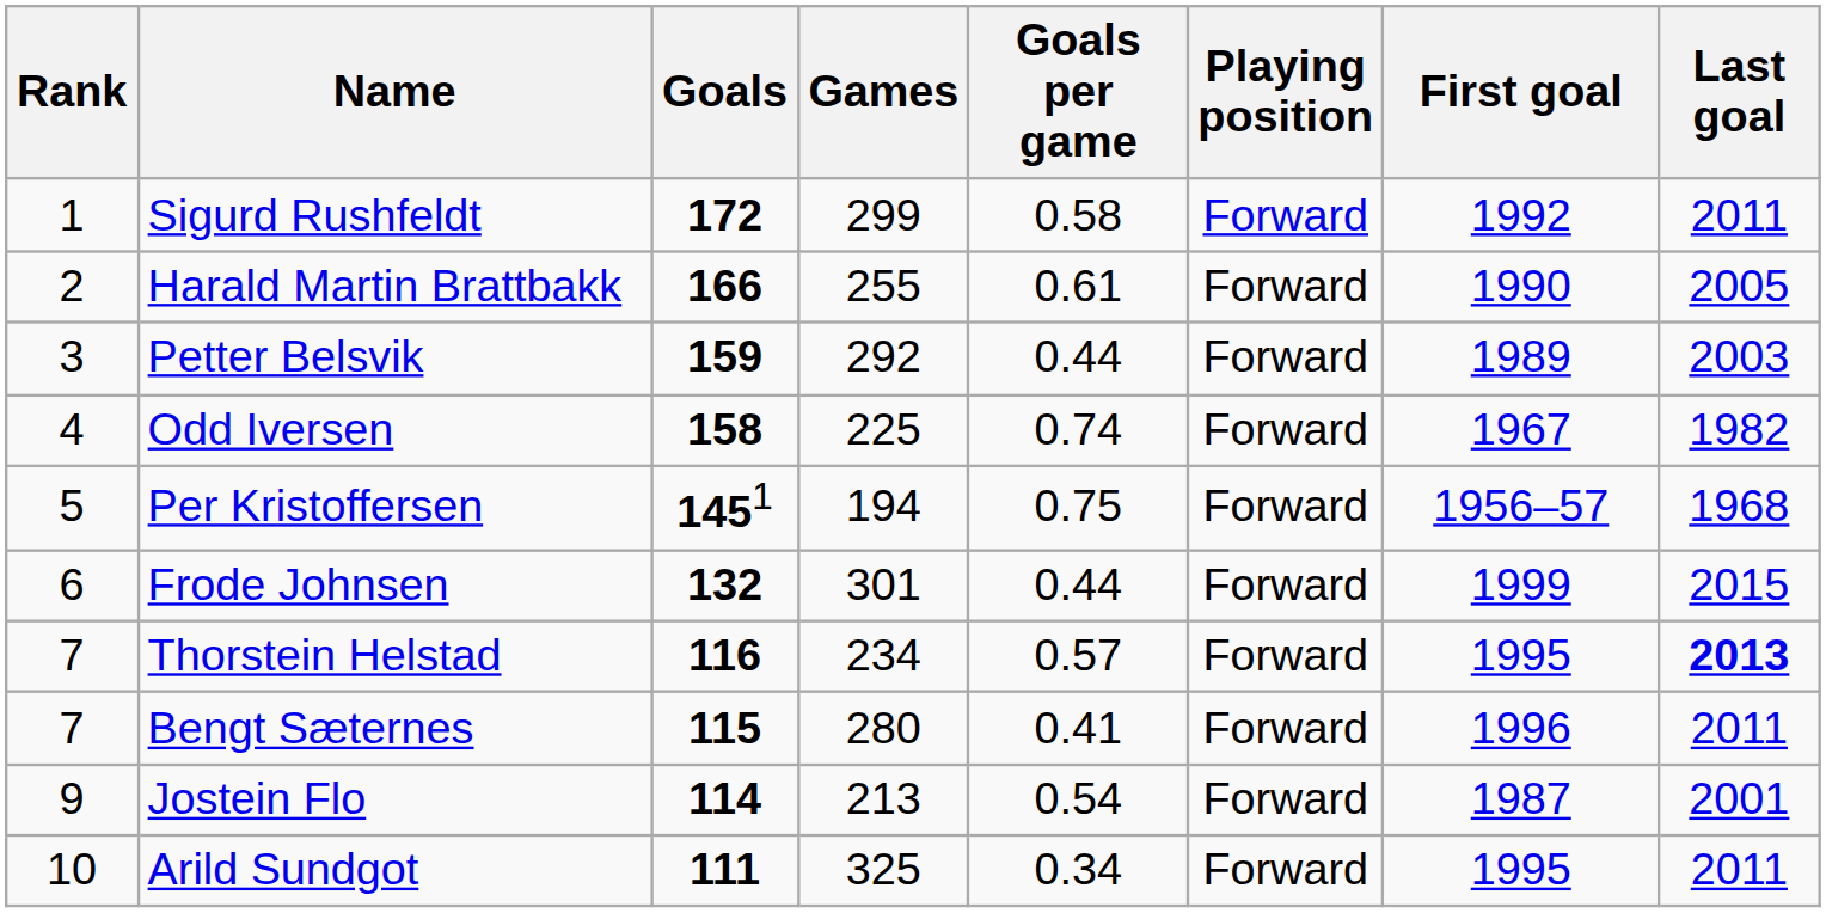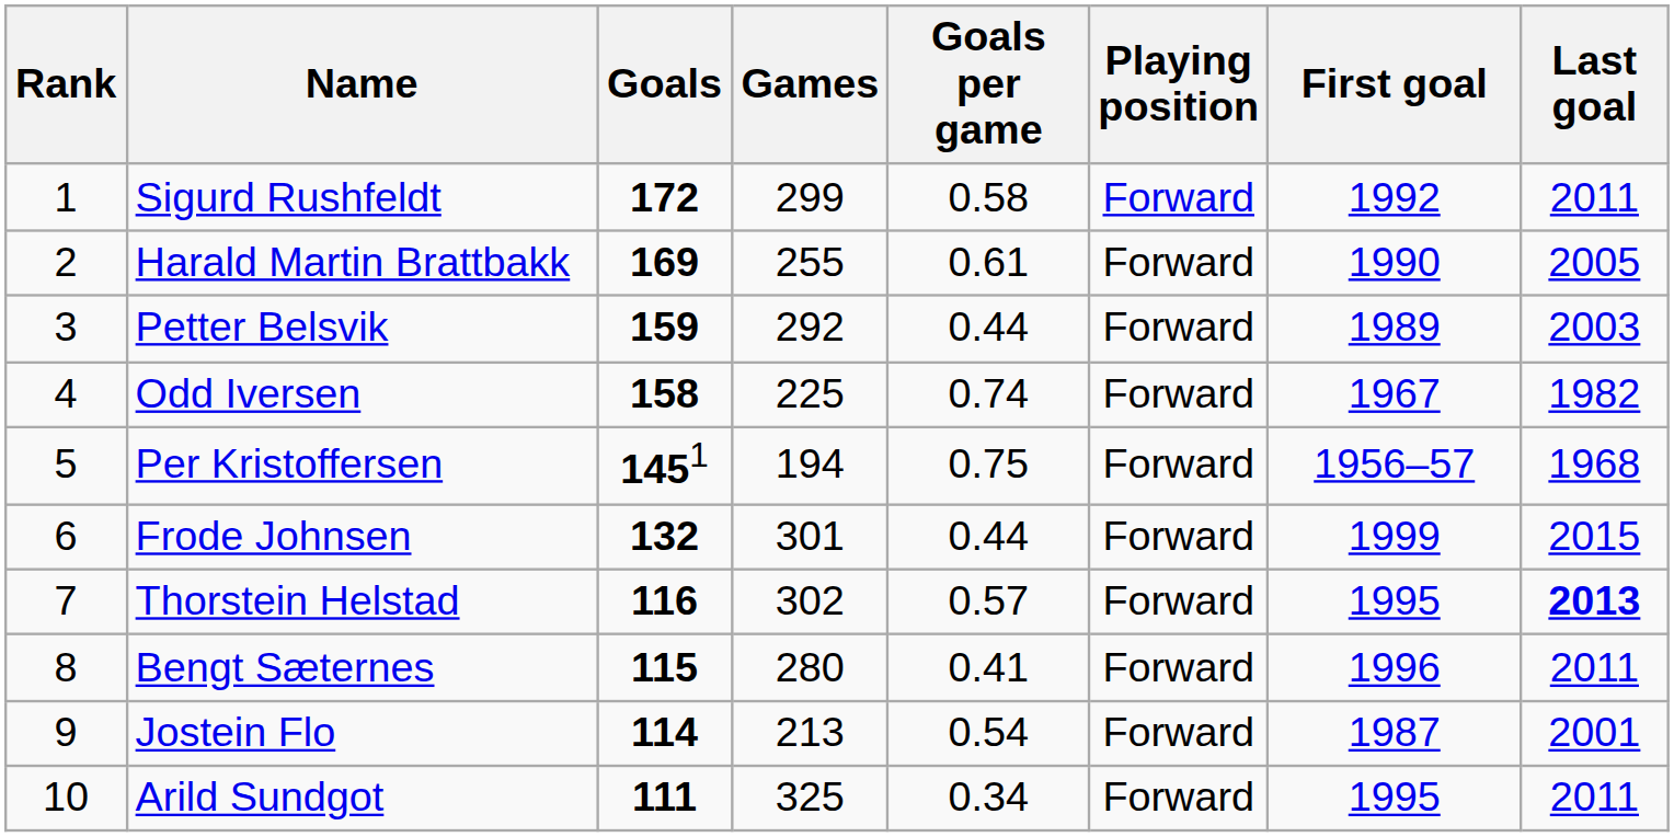Harald Martin Brattbakk | Goals: 166 -> 169
Thorstein Helstad | Games: 234 -> 302
Bengt Sæternes | Rank: 7 -> 8
